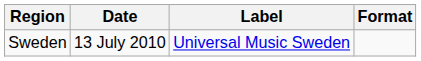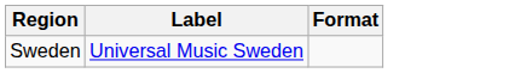- column: Date | 13 July 2010
